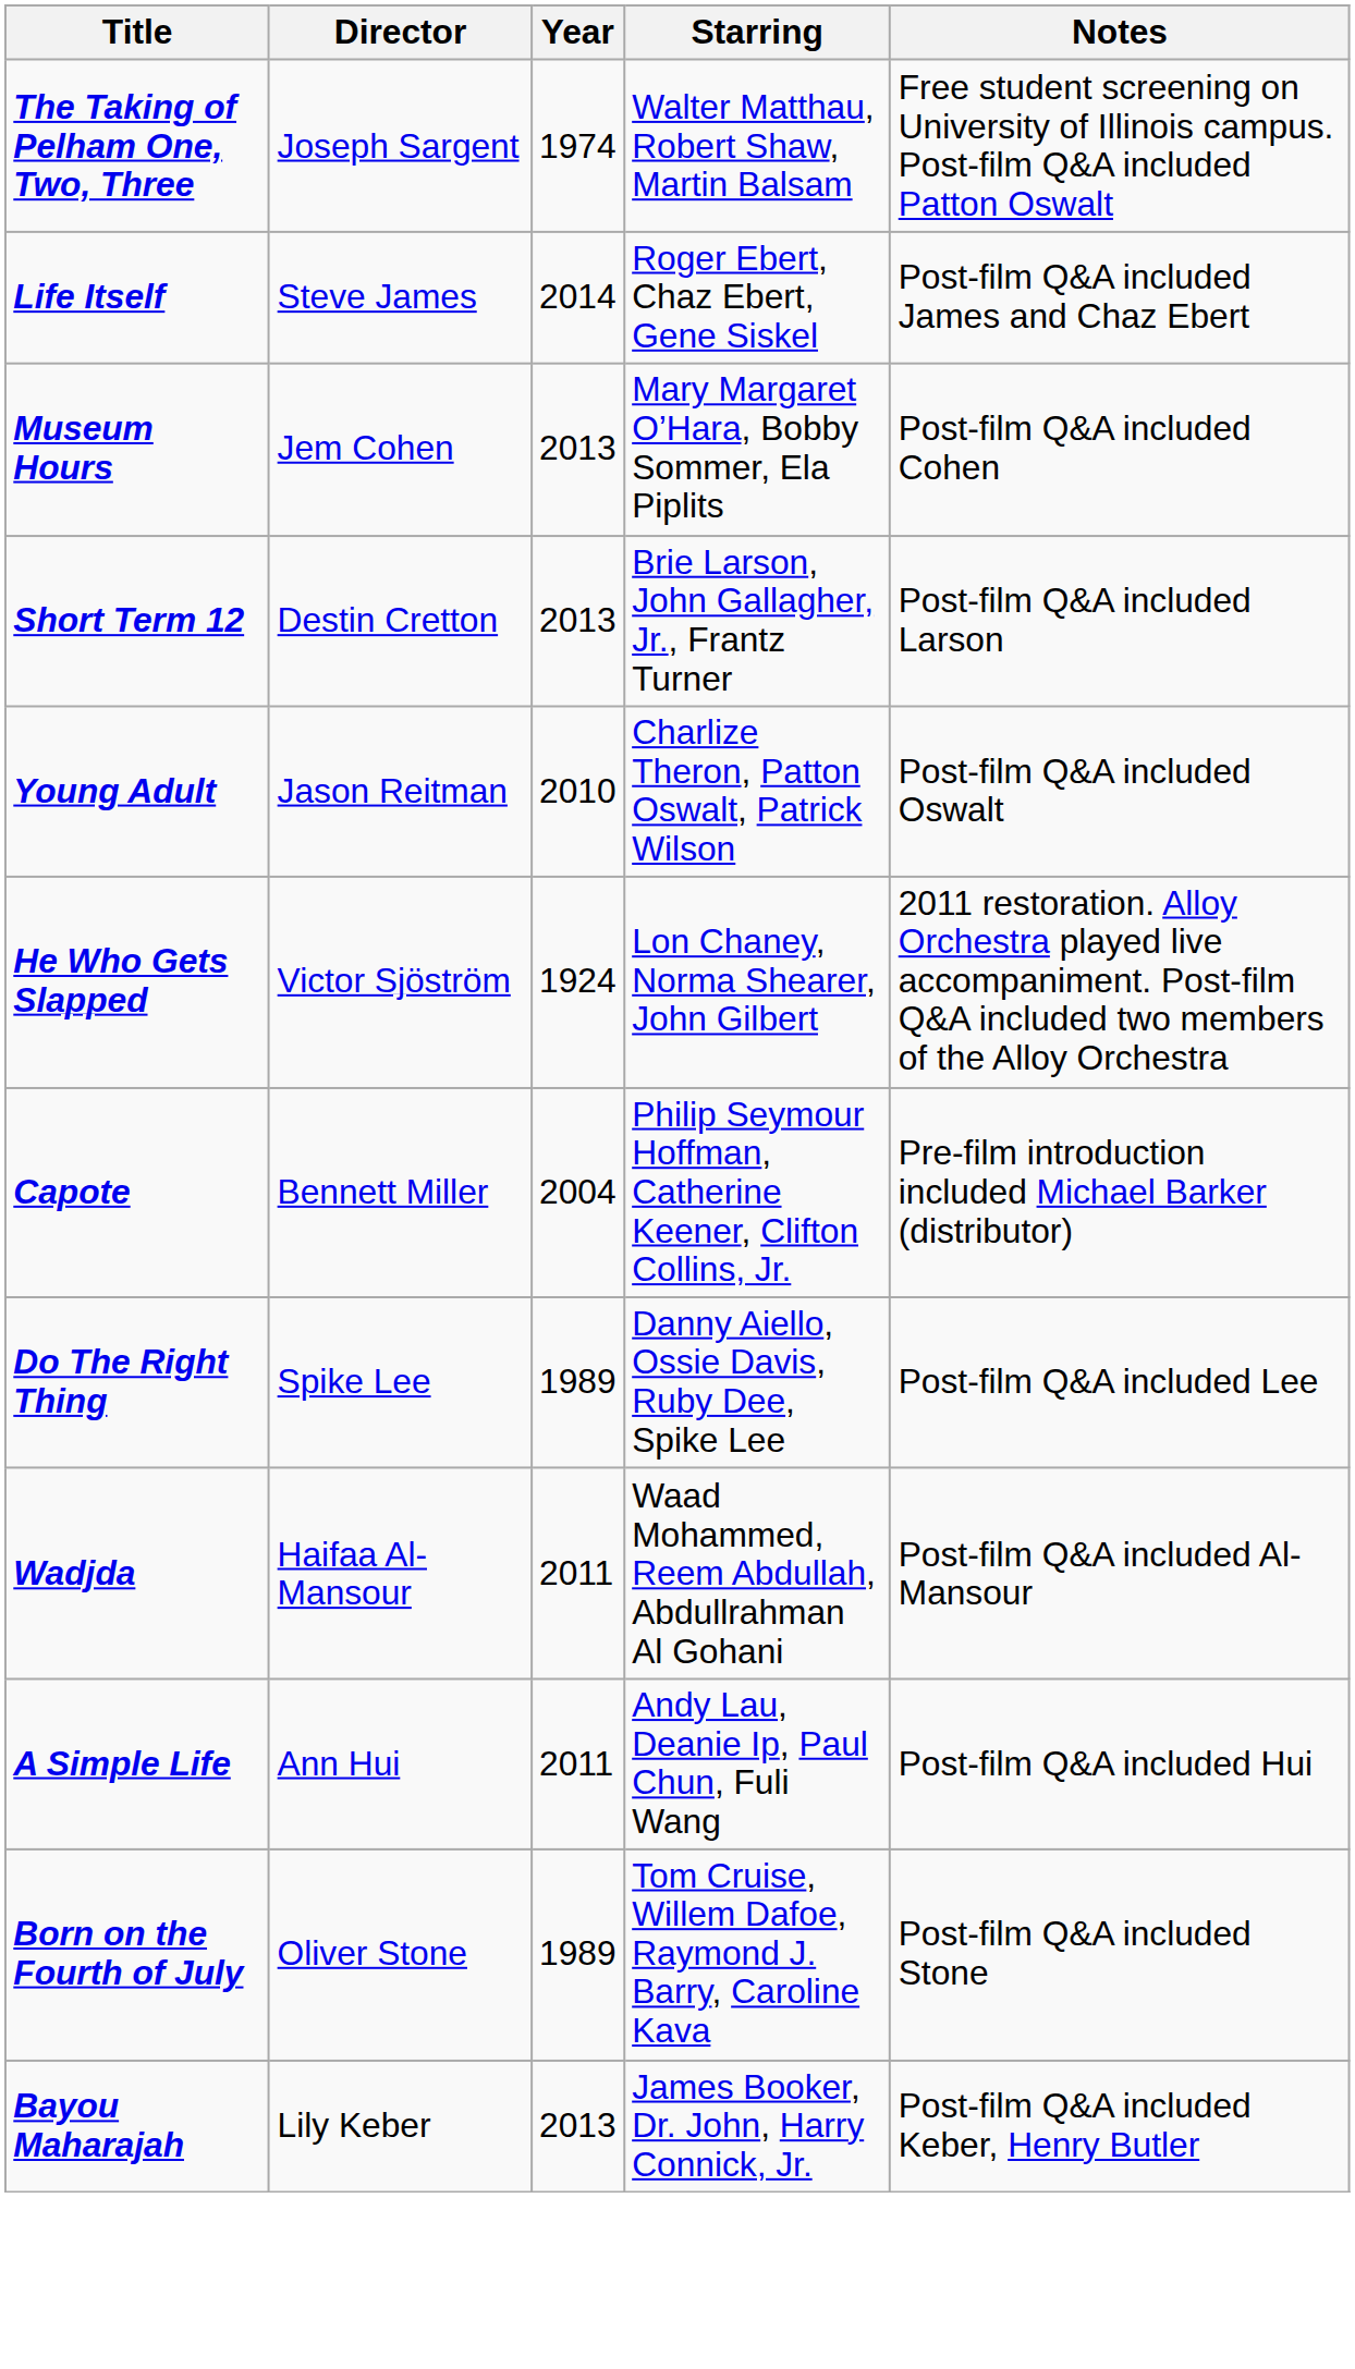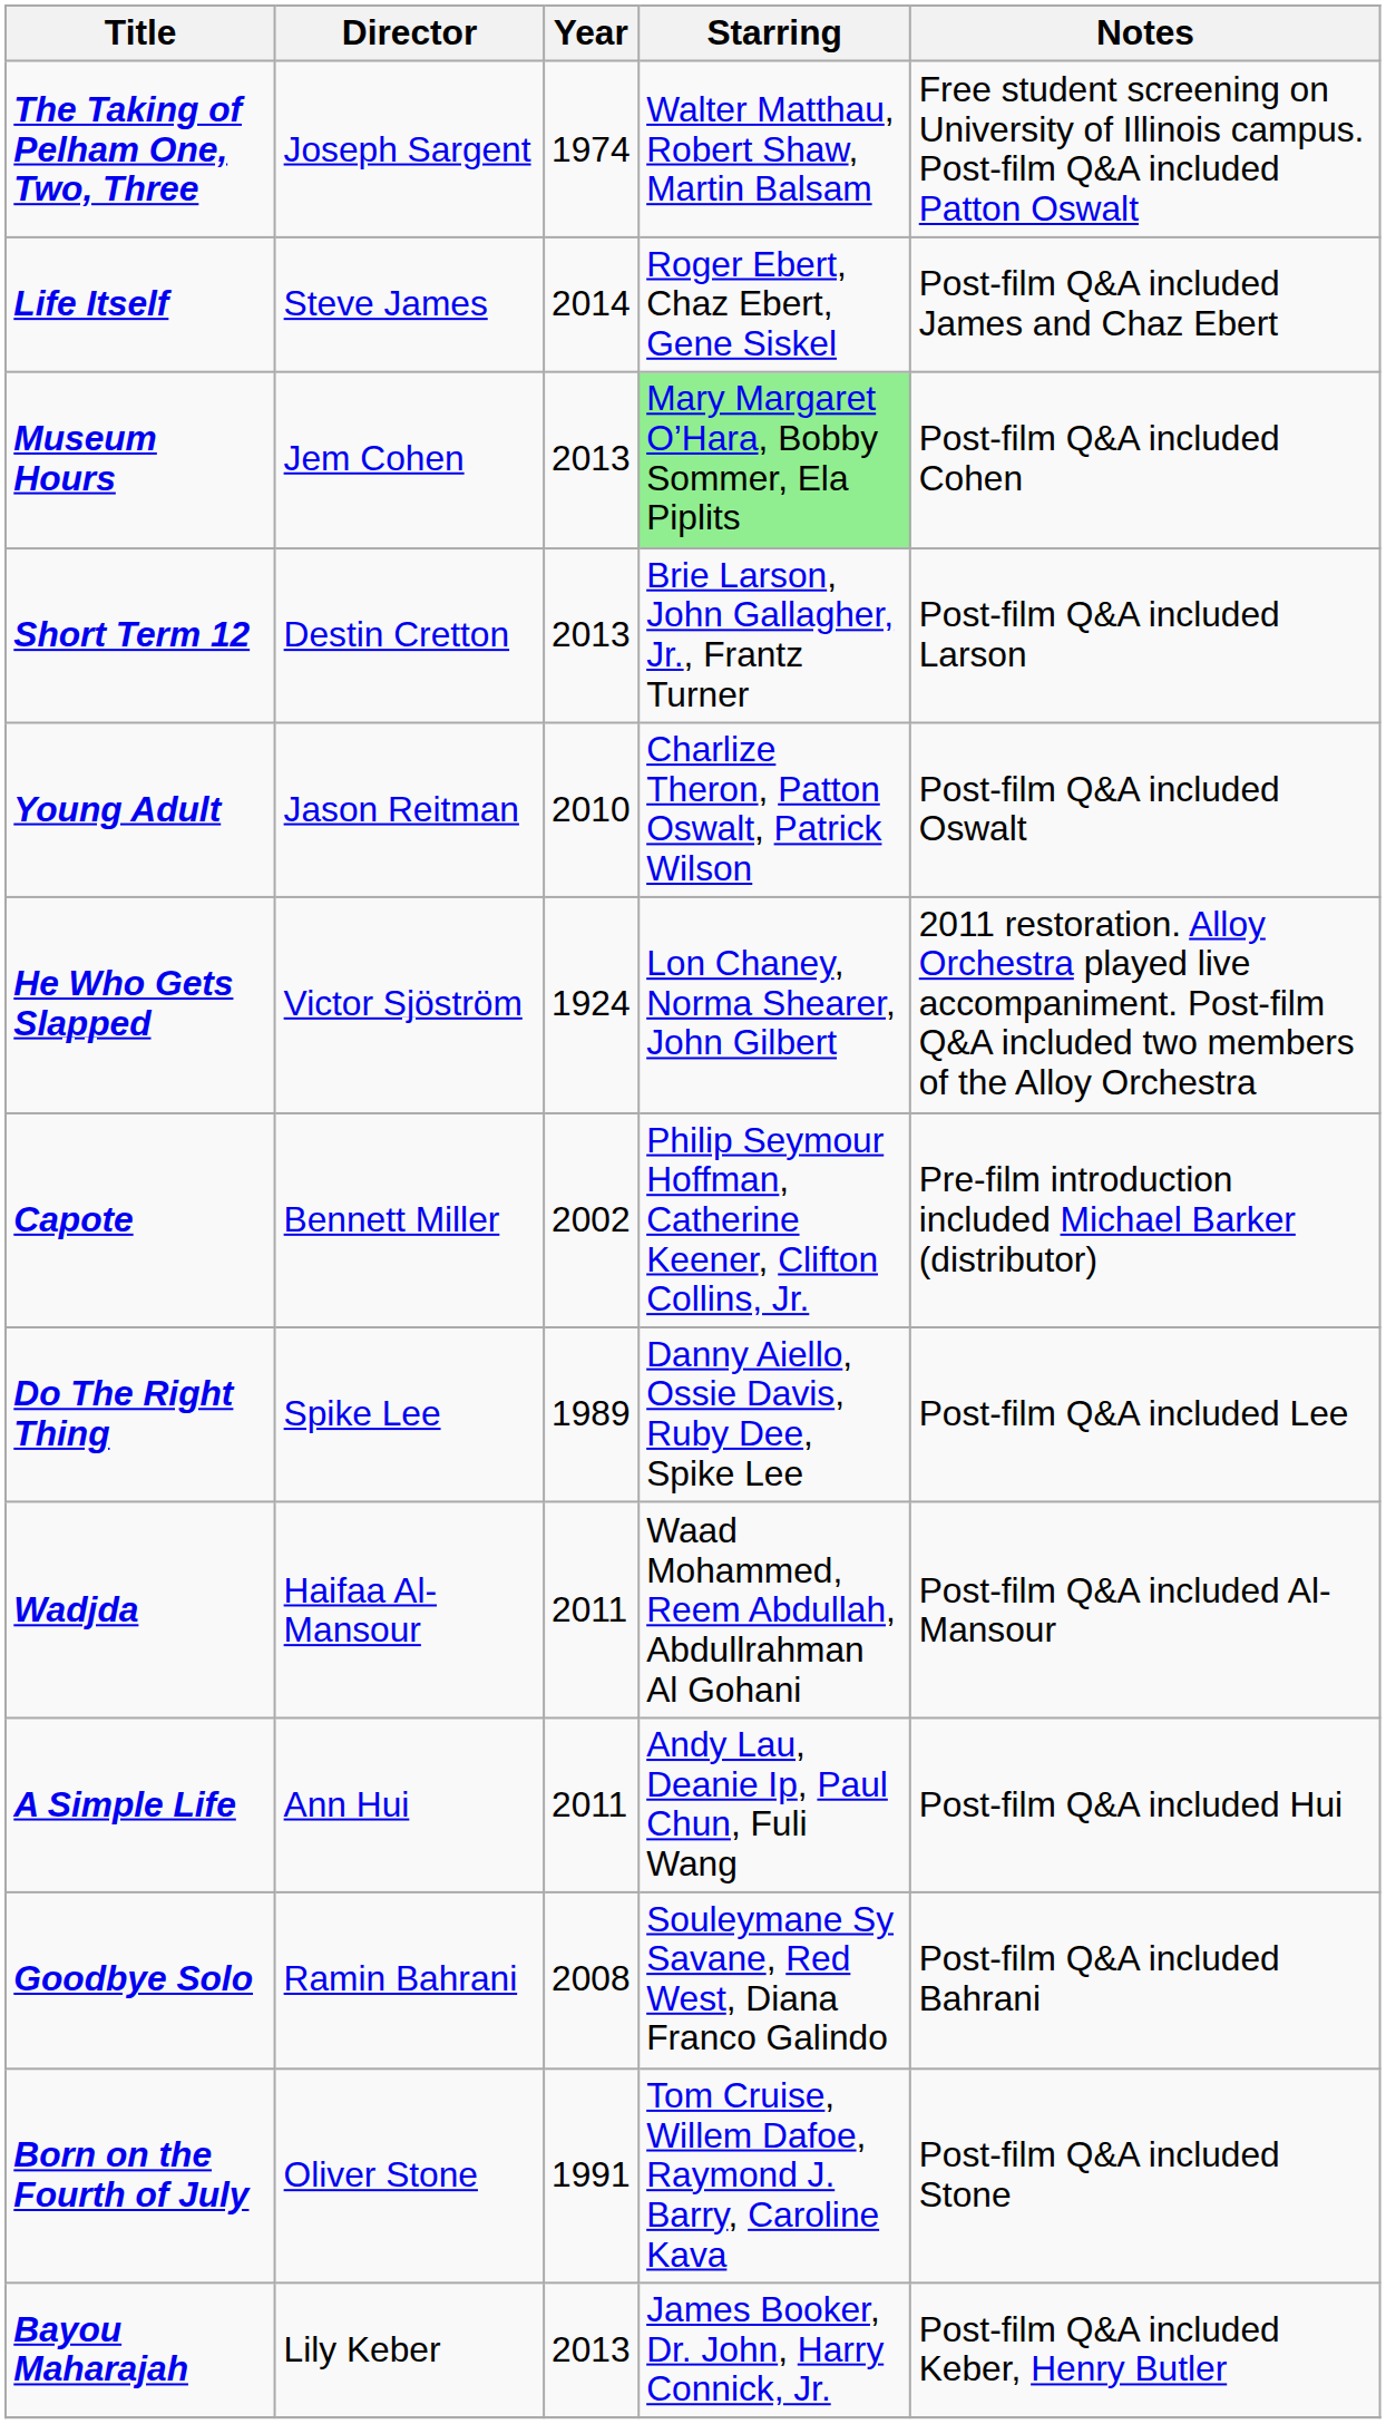Museum Hours | Starring: no background -> lightgreen background
Capote | Year: 2004 -> 2002
+ row: Goodbye Solo | Ramin Bahrani | 2008 | Souleymane Sy Savane, Red West, Diana Franco Galindo | Post-film Q&A included Bahrani
Born on the Fourth of July | Year: 1989 -> 1991
